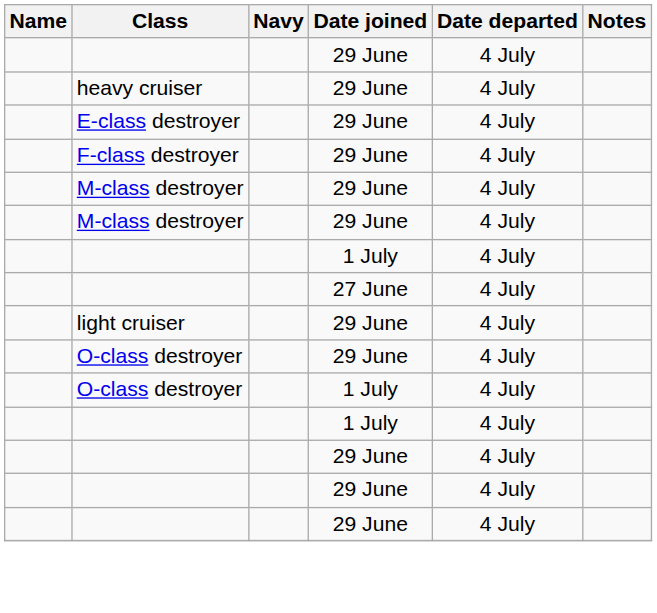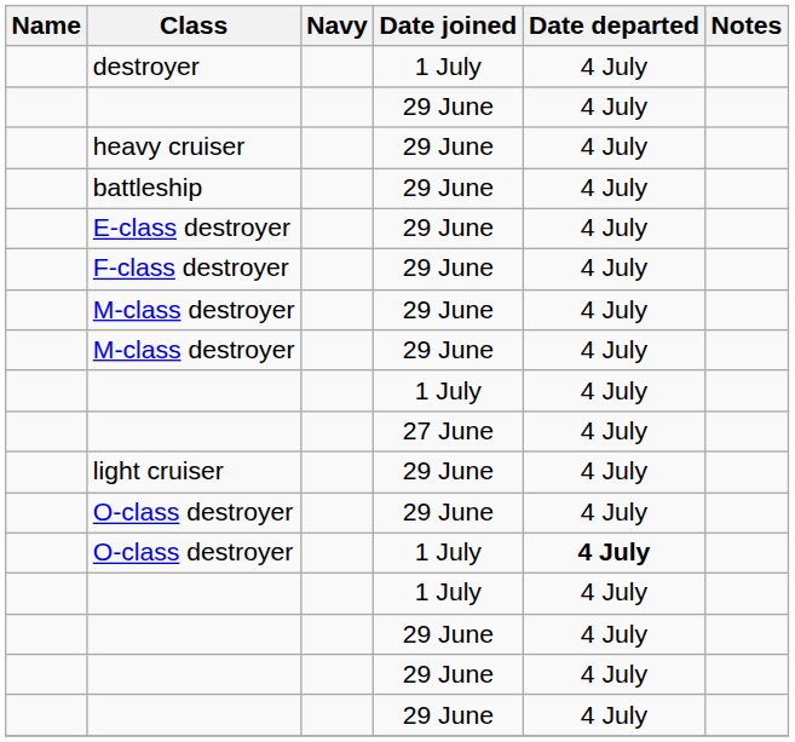+ row: destroyer | 1 July | 4 July
+ row: battleship | 29 June | 4 July
O-class destroyer / 1 July | Date departed: normal -> bold
